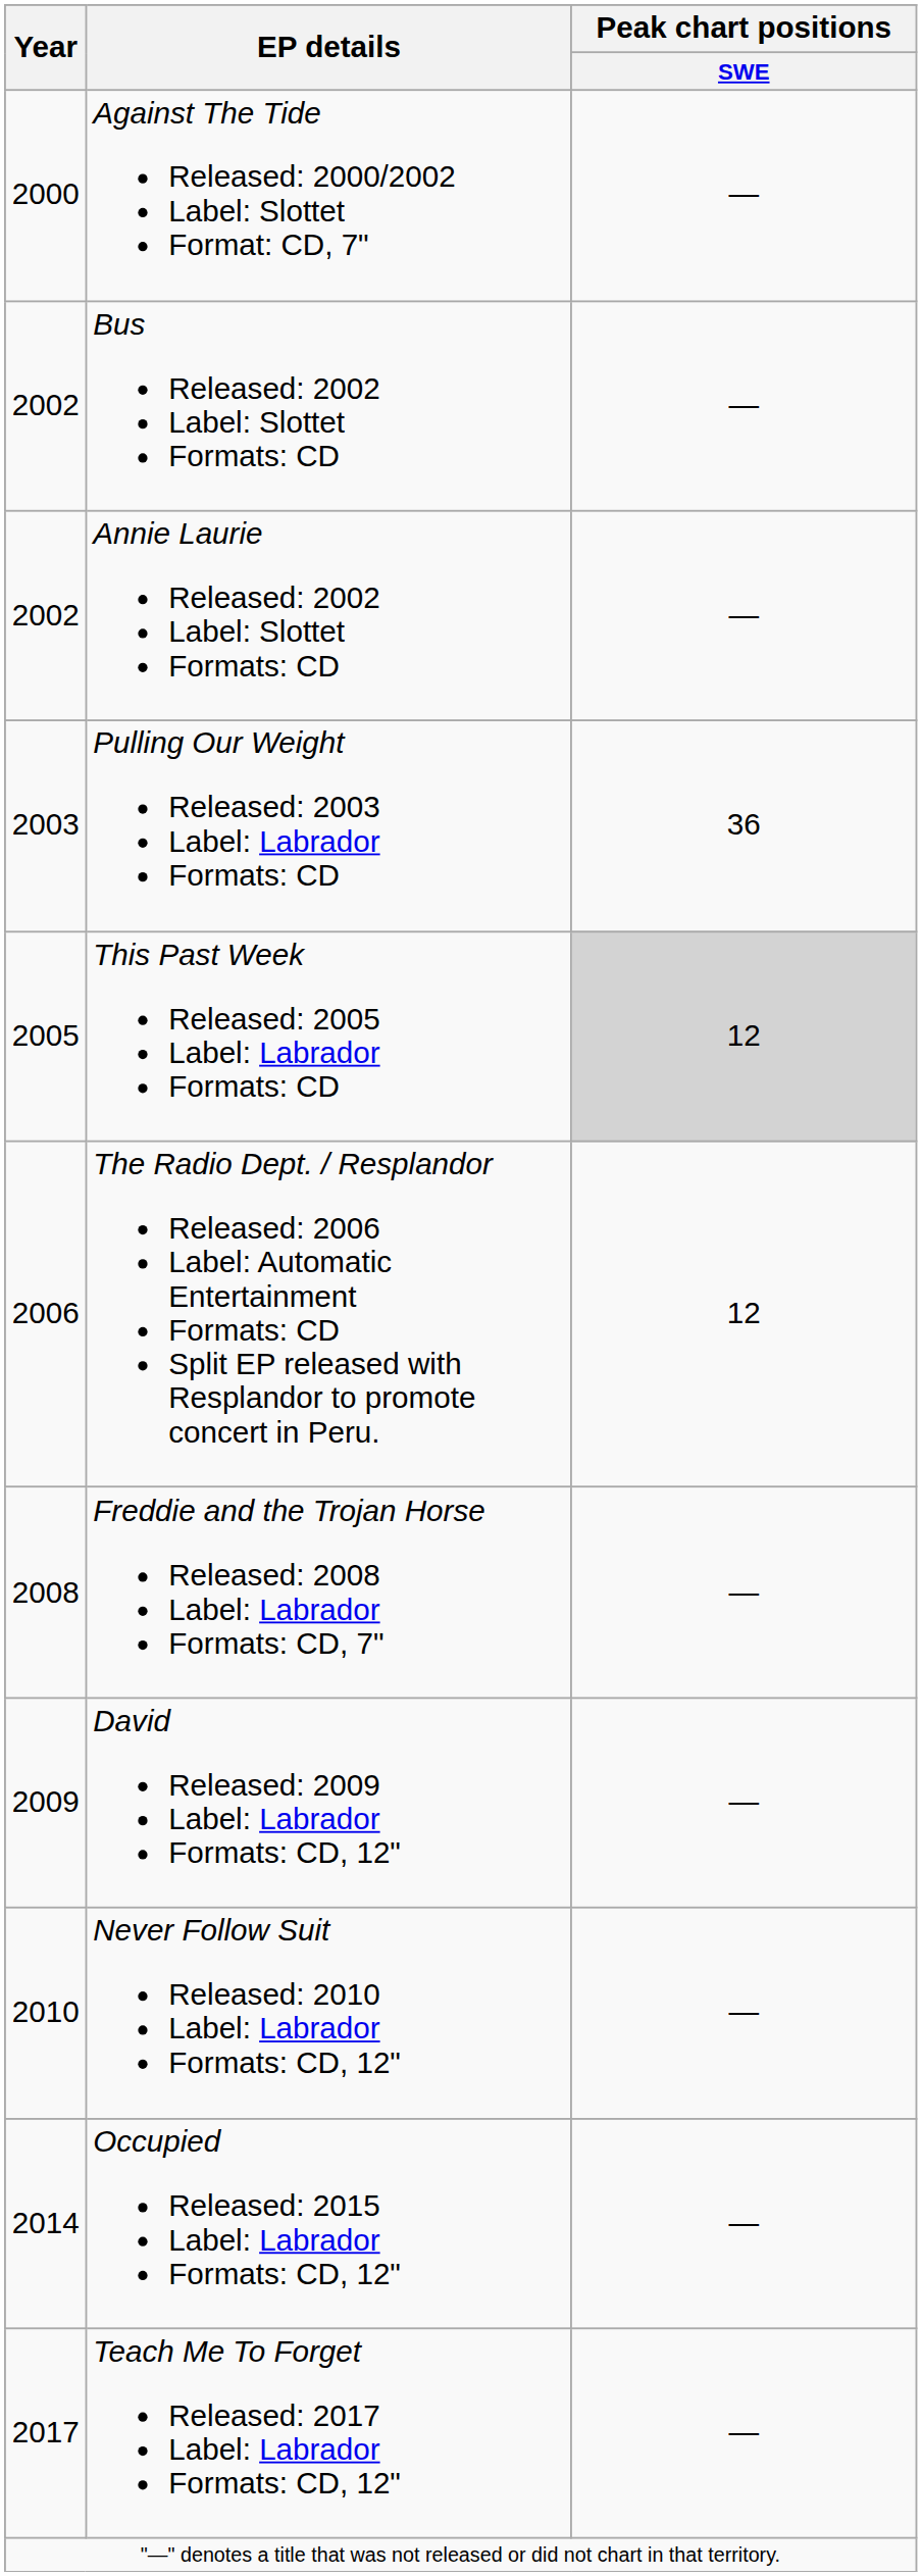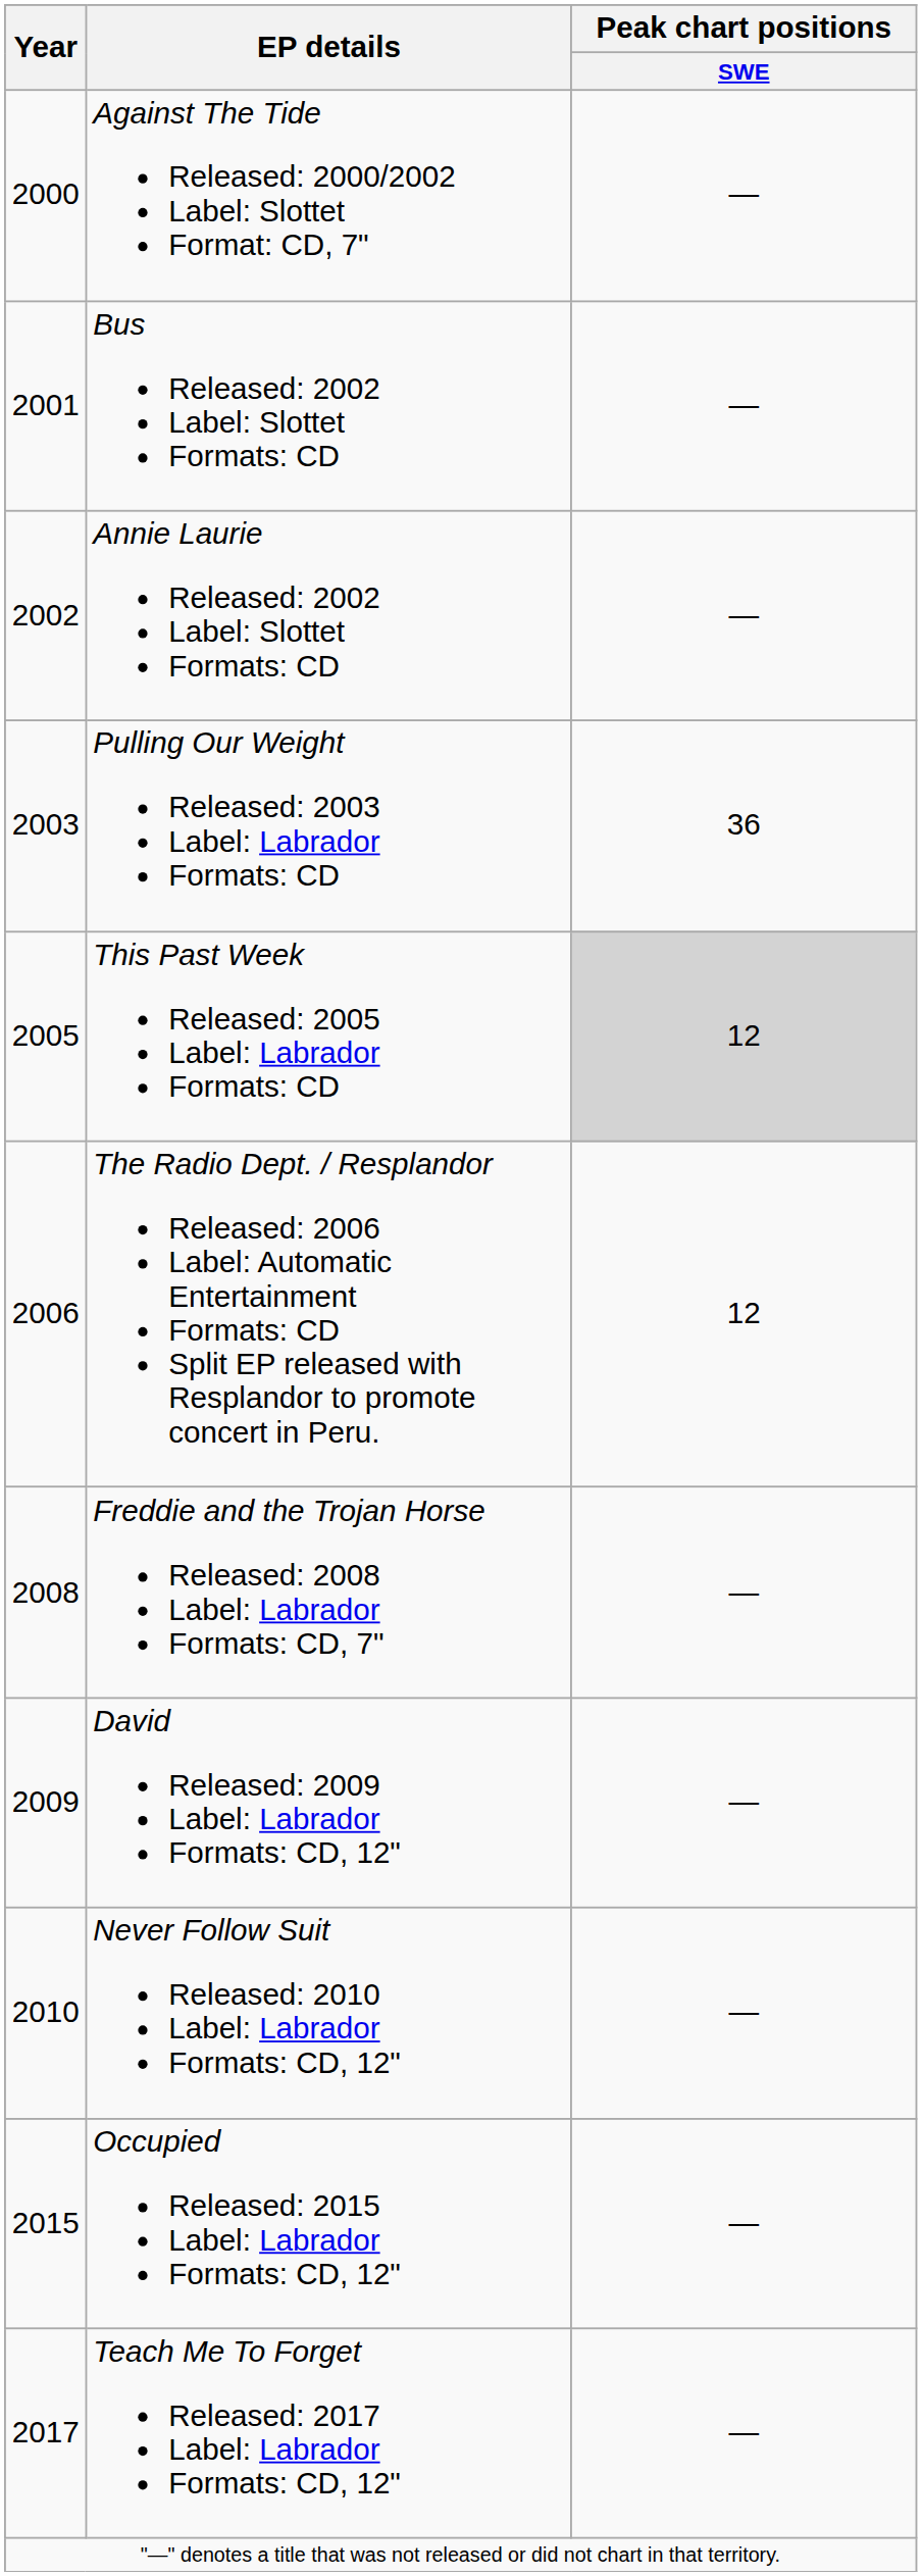Bus Released: 2002 Label: Slottet Formats: CD | Year: 2002 -> 2001
Occupied Released: 2015 Label: Labrador Formats: CD, 12" | Year: 2014 -> 2015
